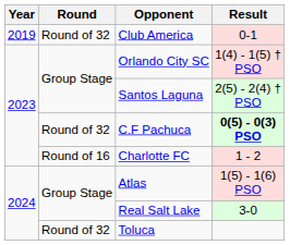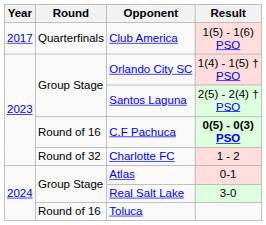Club America | Year: 2019 -> 2017
Club America | Round: Round of 32 -> Quarterfinals
Club America | Result: 0-1 -> 1(5) - 1(6) PSO
C.F Pachuca | Round: Round of 32 -> Round of 16
Charlotte FC | Round: Round of 16 -> Round of 32
Atlas | Result: 1(5) - 1(6) PSO -> 0-1
Toluca | Round: Round of 32 -> Round of 16
